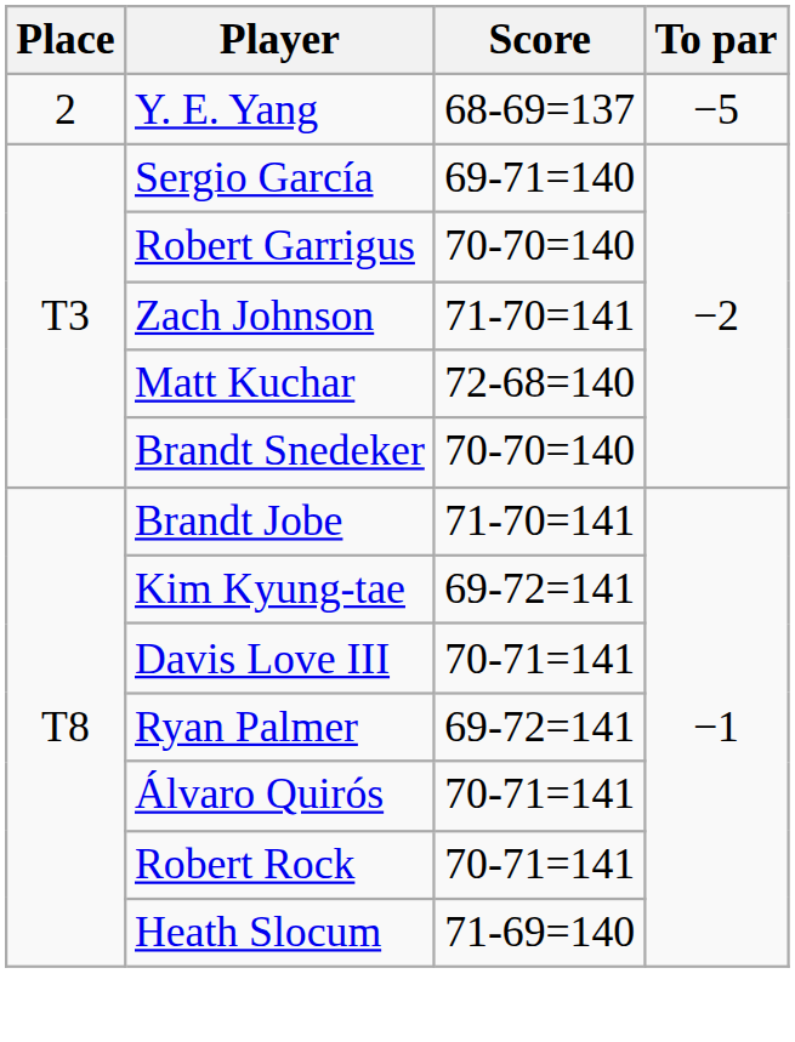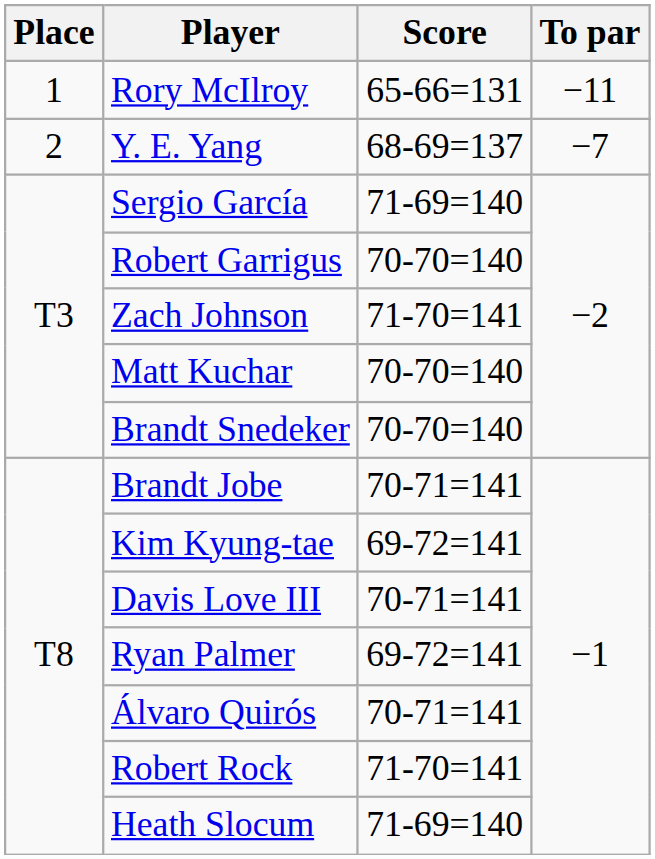+ row: 1 | Rory McIlroy | 65-66=131 | −11
Y. E. Yang | To par: −5 -> −7
Sergio García | Score: 69-71=140 -> 71-69=140
Matt Kuchar | Score: 72-68=140 -> 70-70=140
Brandt Jobe | Score: 71-70=141 -> 70-71=141
Robert Rock | Score: 70-71=141 -> 71-70=141
